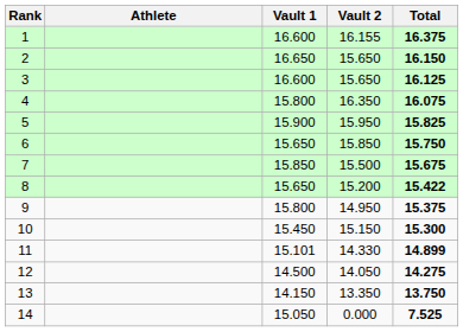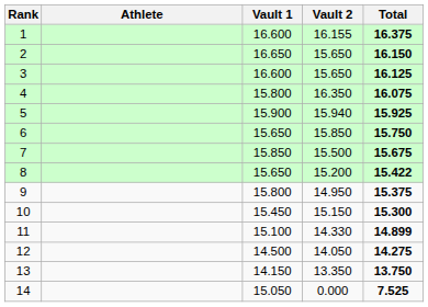5 | Vault 2: 15.950 -> 15.940
5 | Total: 15.825 -> 15.925
11 | Vault 1: 15.101 -> 15.100
